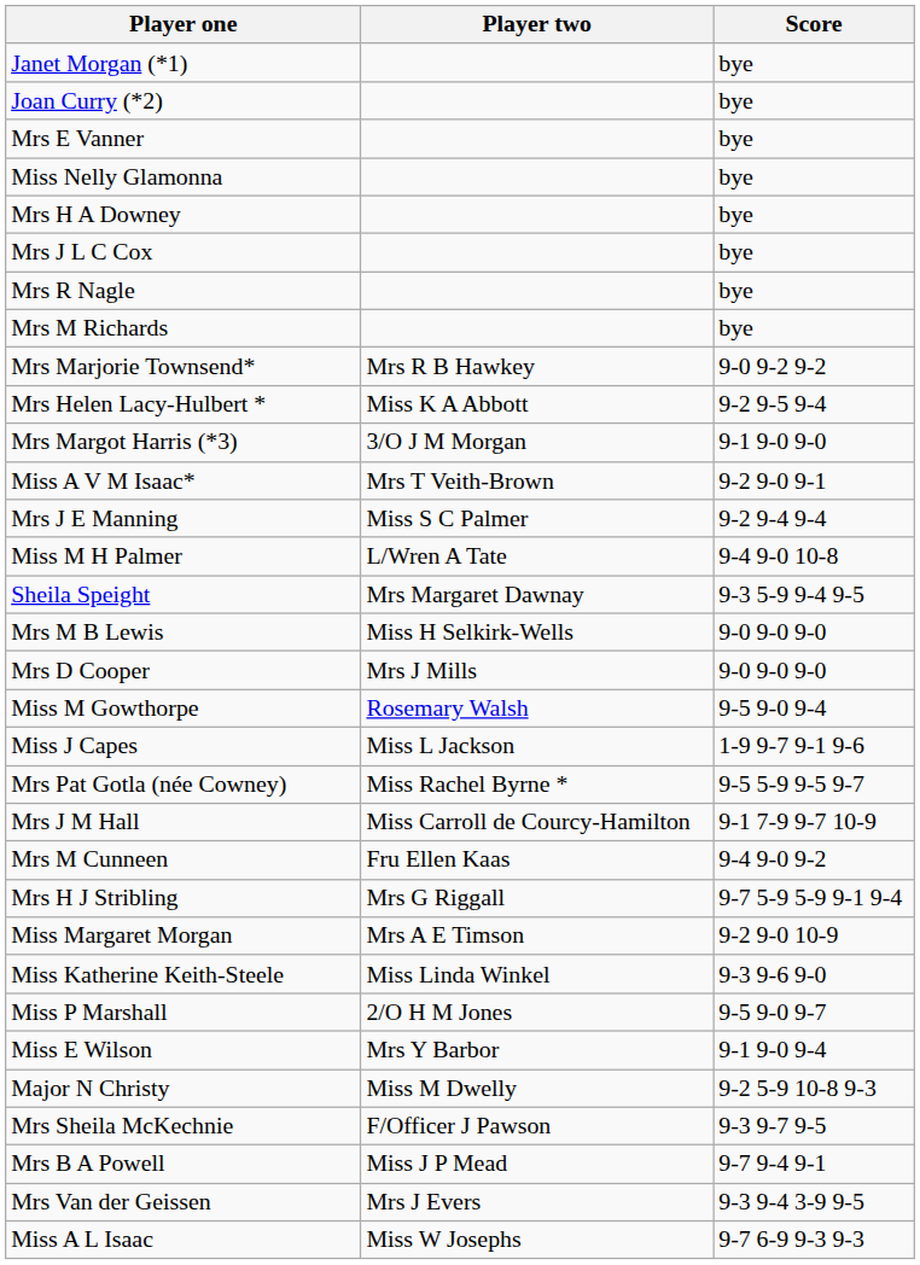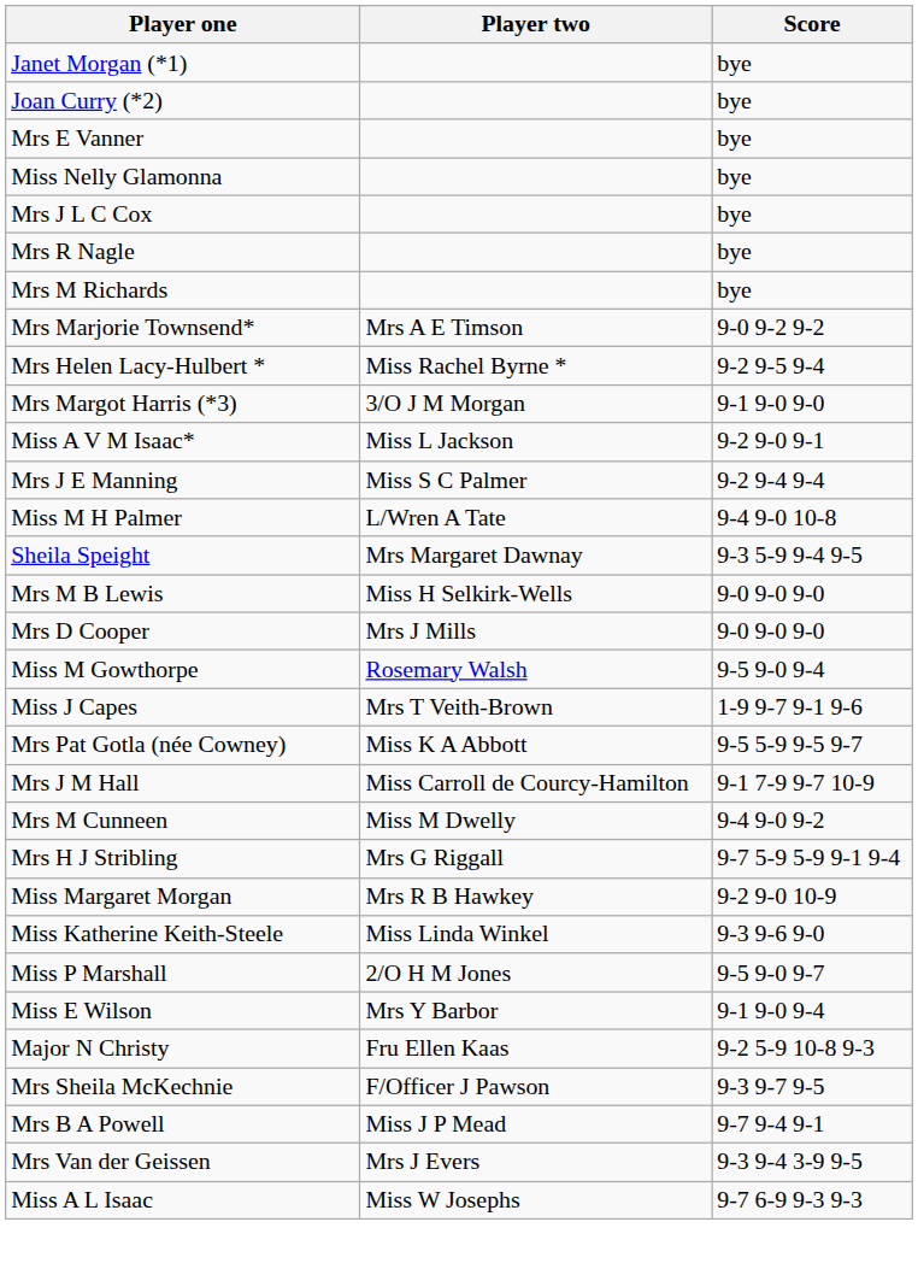- row: Mrs H A Downey | bye
Mrs Marjorie Townsend* | Player two: Mrs R B Hawkey -> Mrs A E Timson
Mrs Helen Lacy-Hulbert * | Player two: Miss K A Abbott -> Miss Rachel Byrne *
Miss A V M Isaac* | Player two: Mrs T Veith-Brown -> Miss L Jackson
Miss J Capes | Player two: Miss L Jackson -> Mrs T Veith-Brown
Mrs Pat Gotla (née Cowney) | Player two: Miss Rachel Byrne * -> Miss K A Abbott
Mrs M Cunneen | Player two: Fru Ellen Kaas -> Miss M Dwelly
Miss Margaret Morgan | Player two: Mrs A E Timson -> Mrs R B Hawkey
Major N Christy | Player two: Miss M Dwelly -> Fru Ellen Kaas
